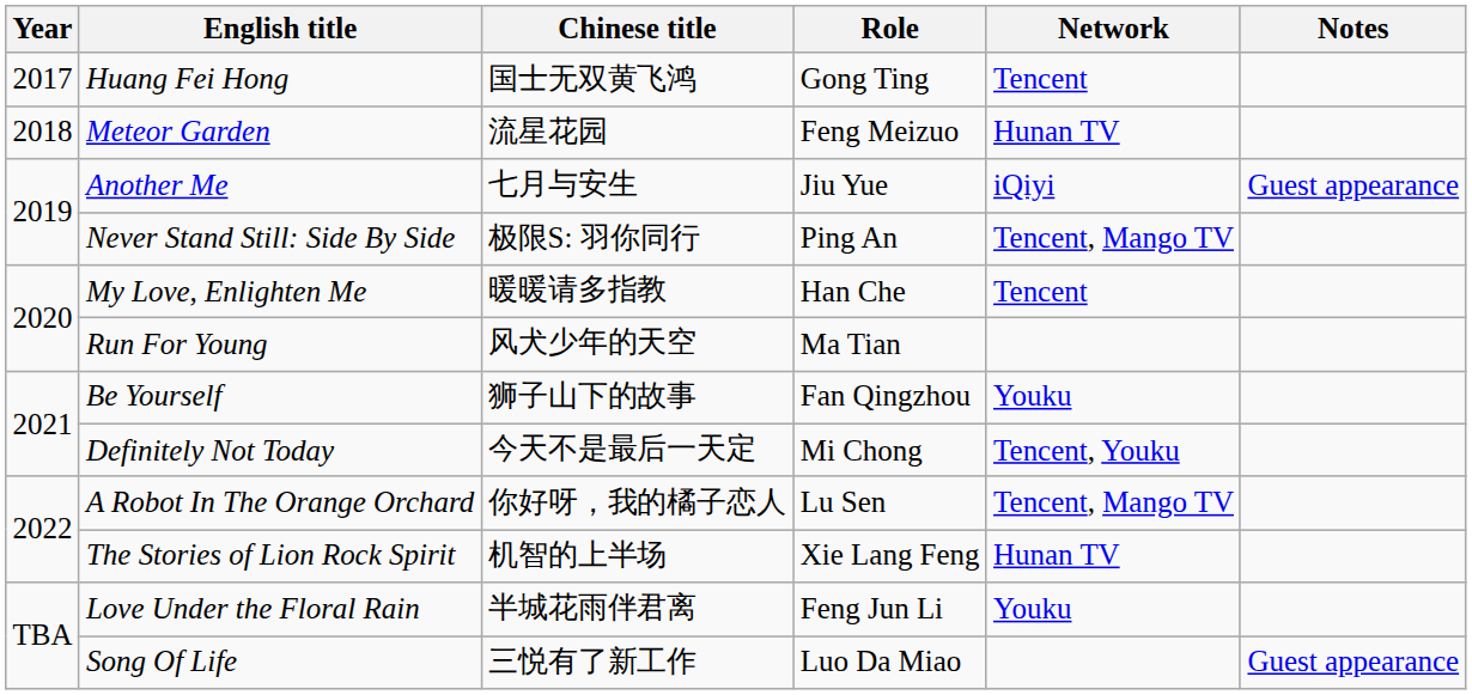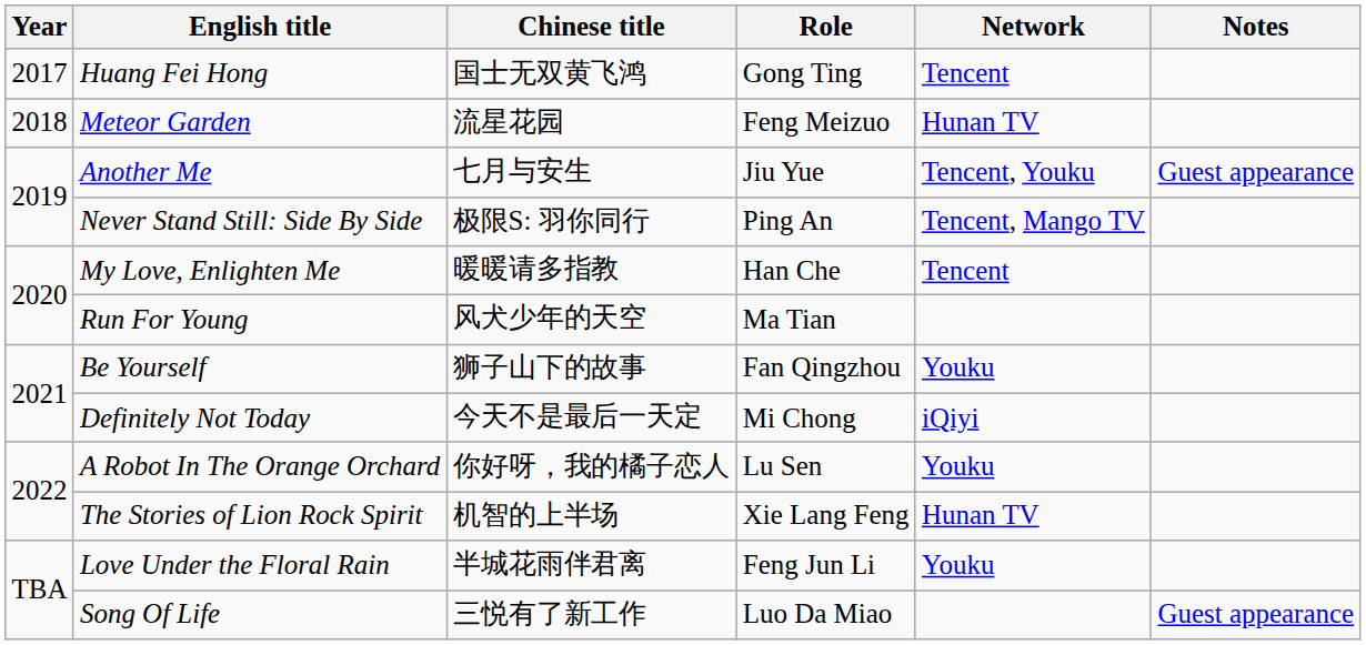Another Me | Network: iQiyi -> Tencent, Youku
Definitely Not Today | Network: Tencent, Youku -> iQiyi
A Robot In The Orange Orchard | Network: Tencent, Mango TV -> Youku
